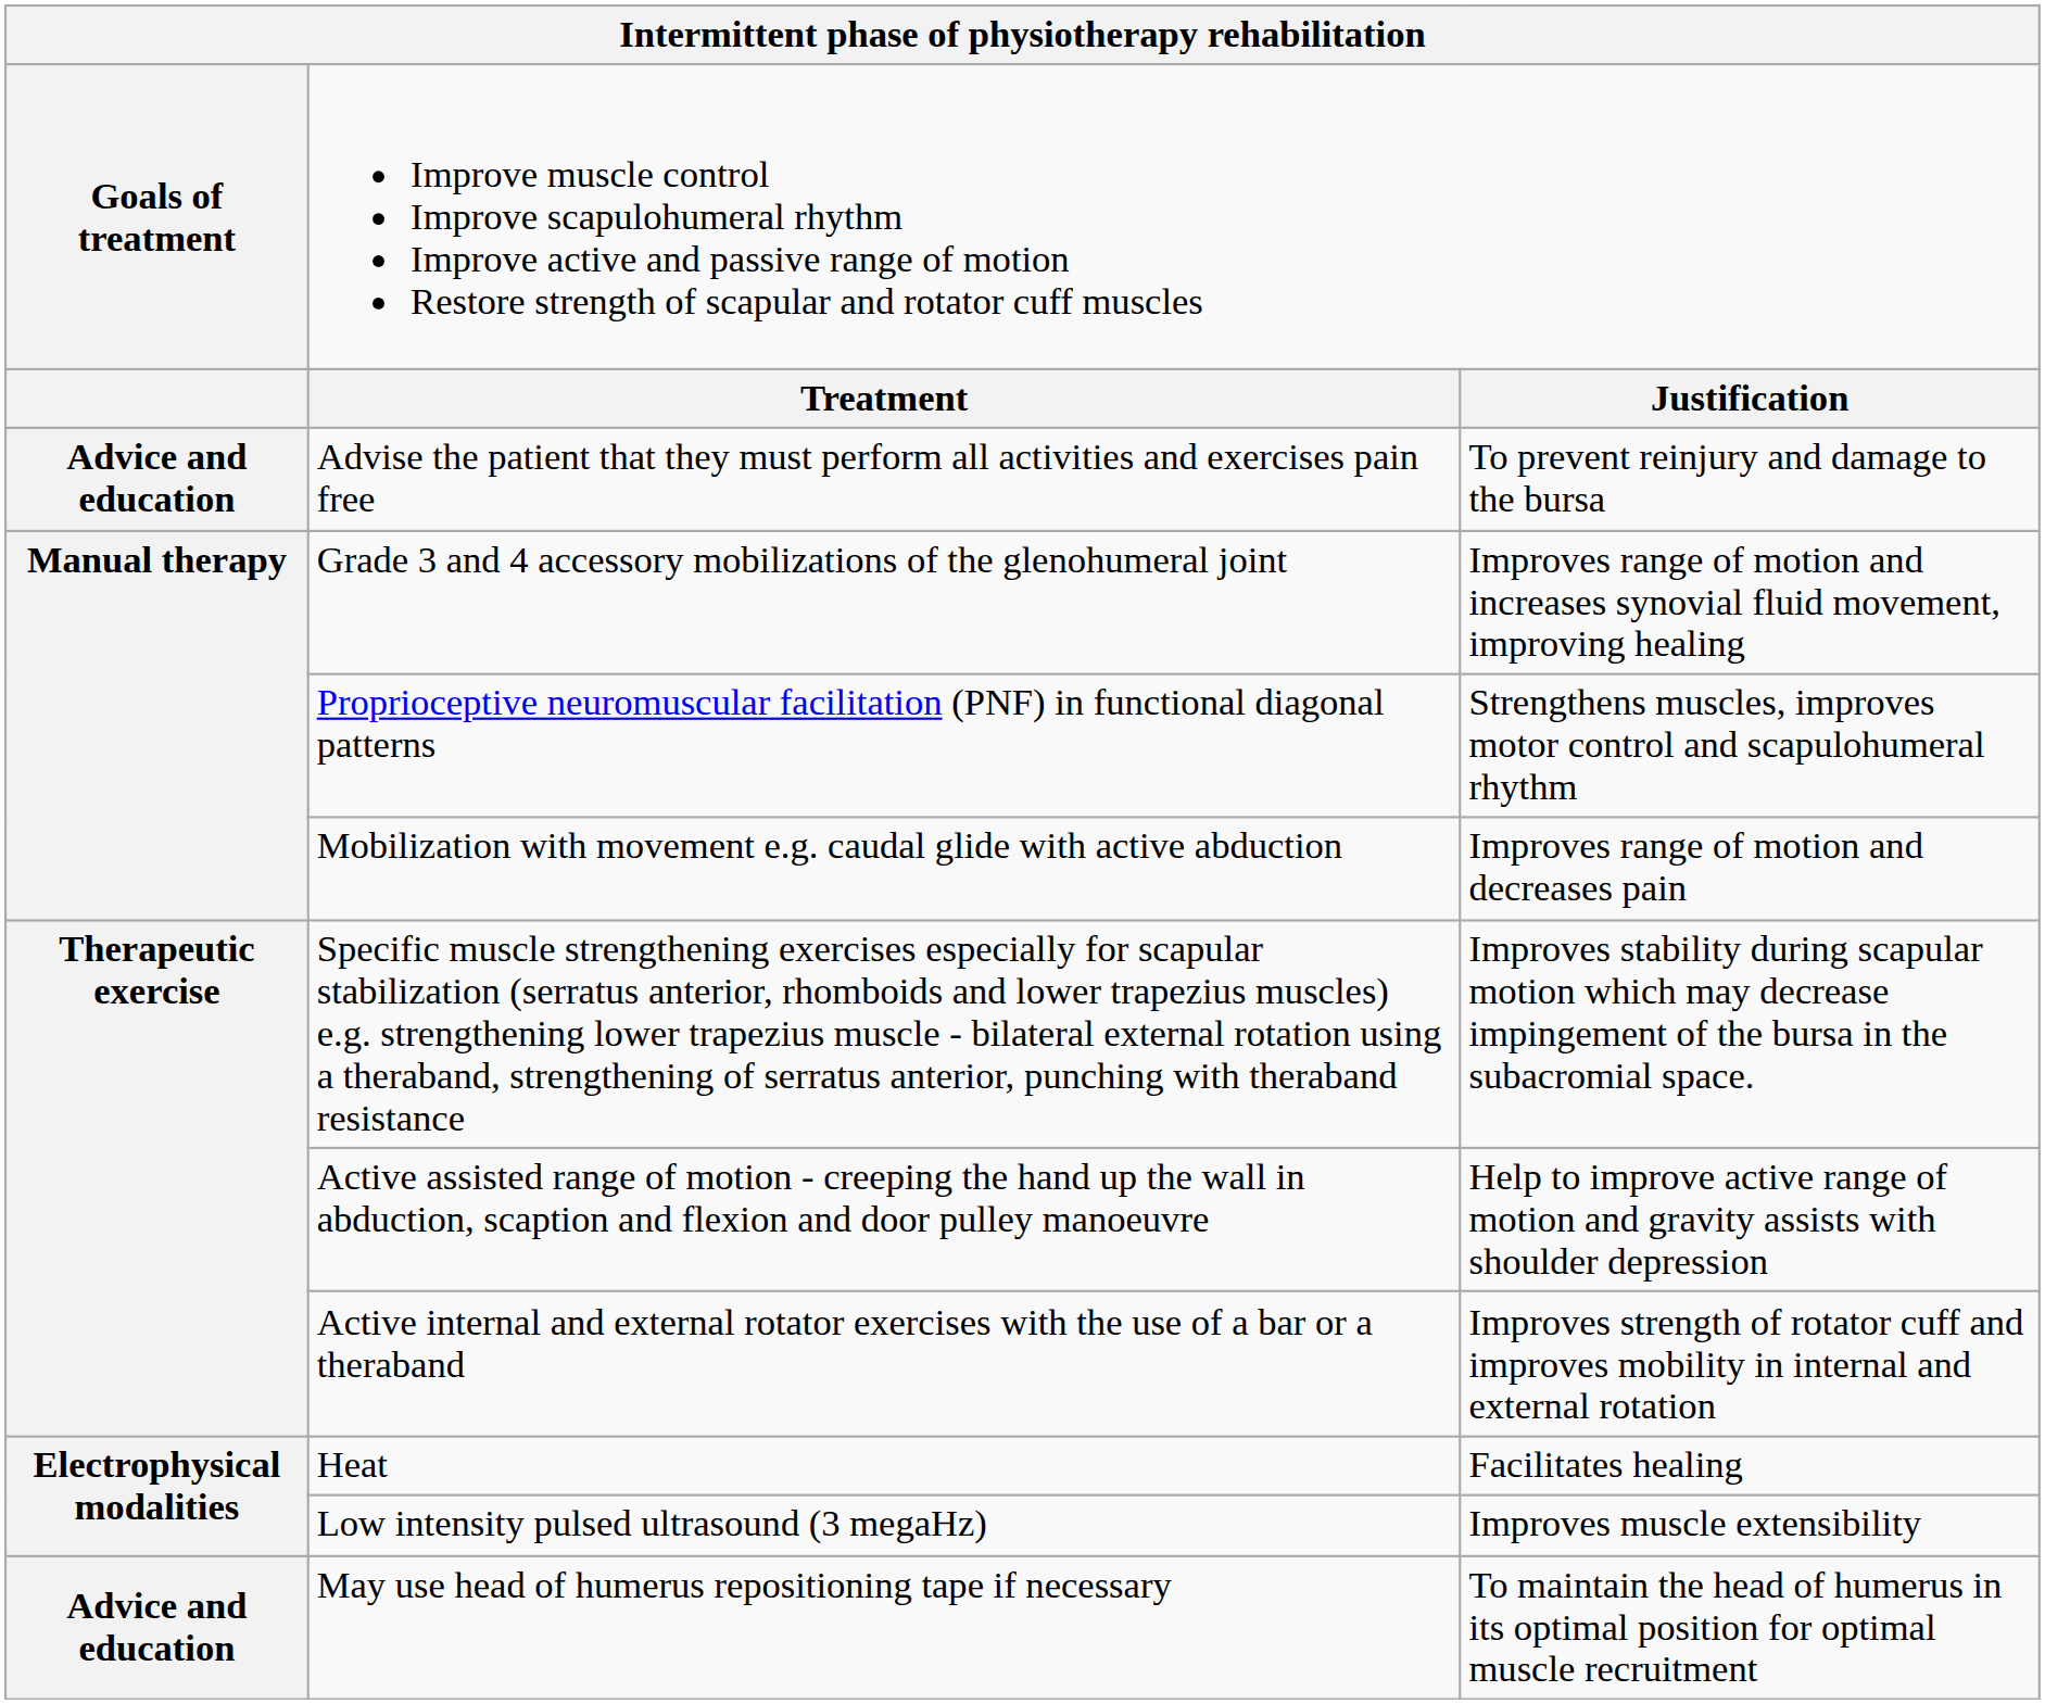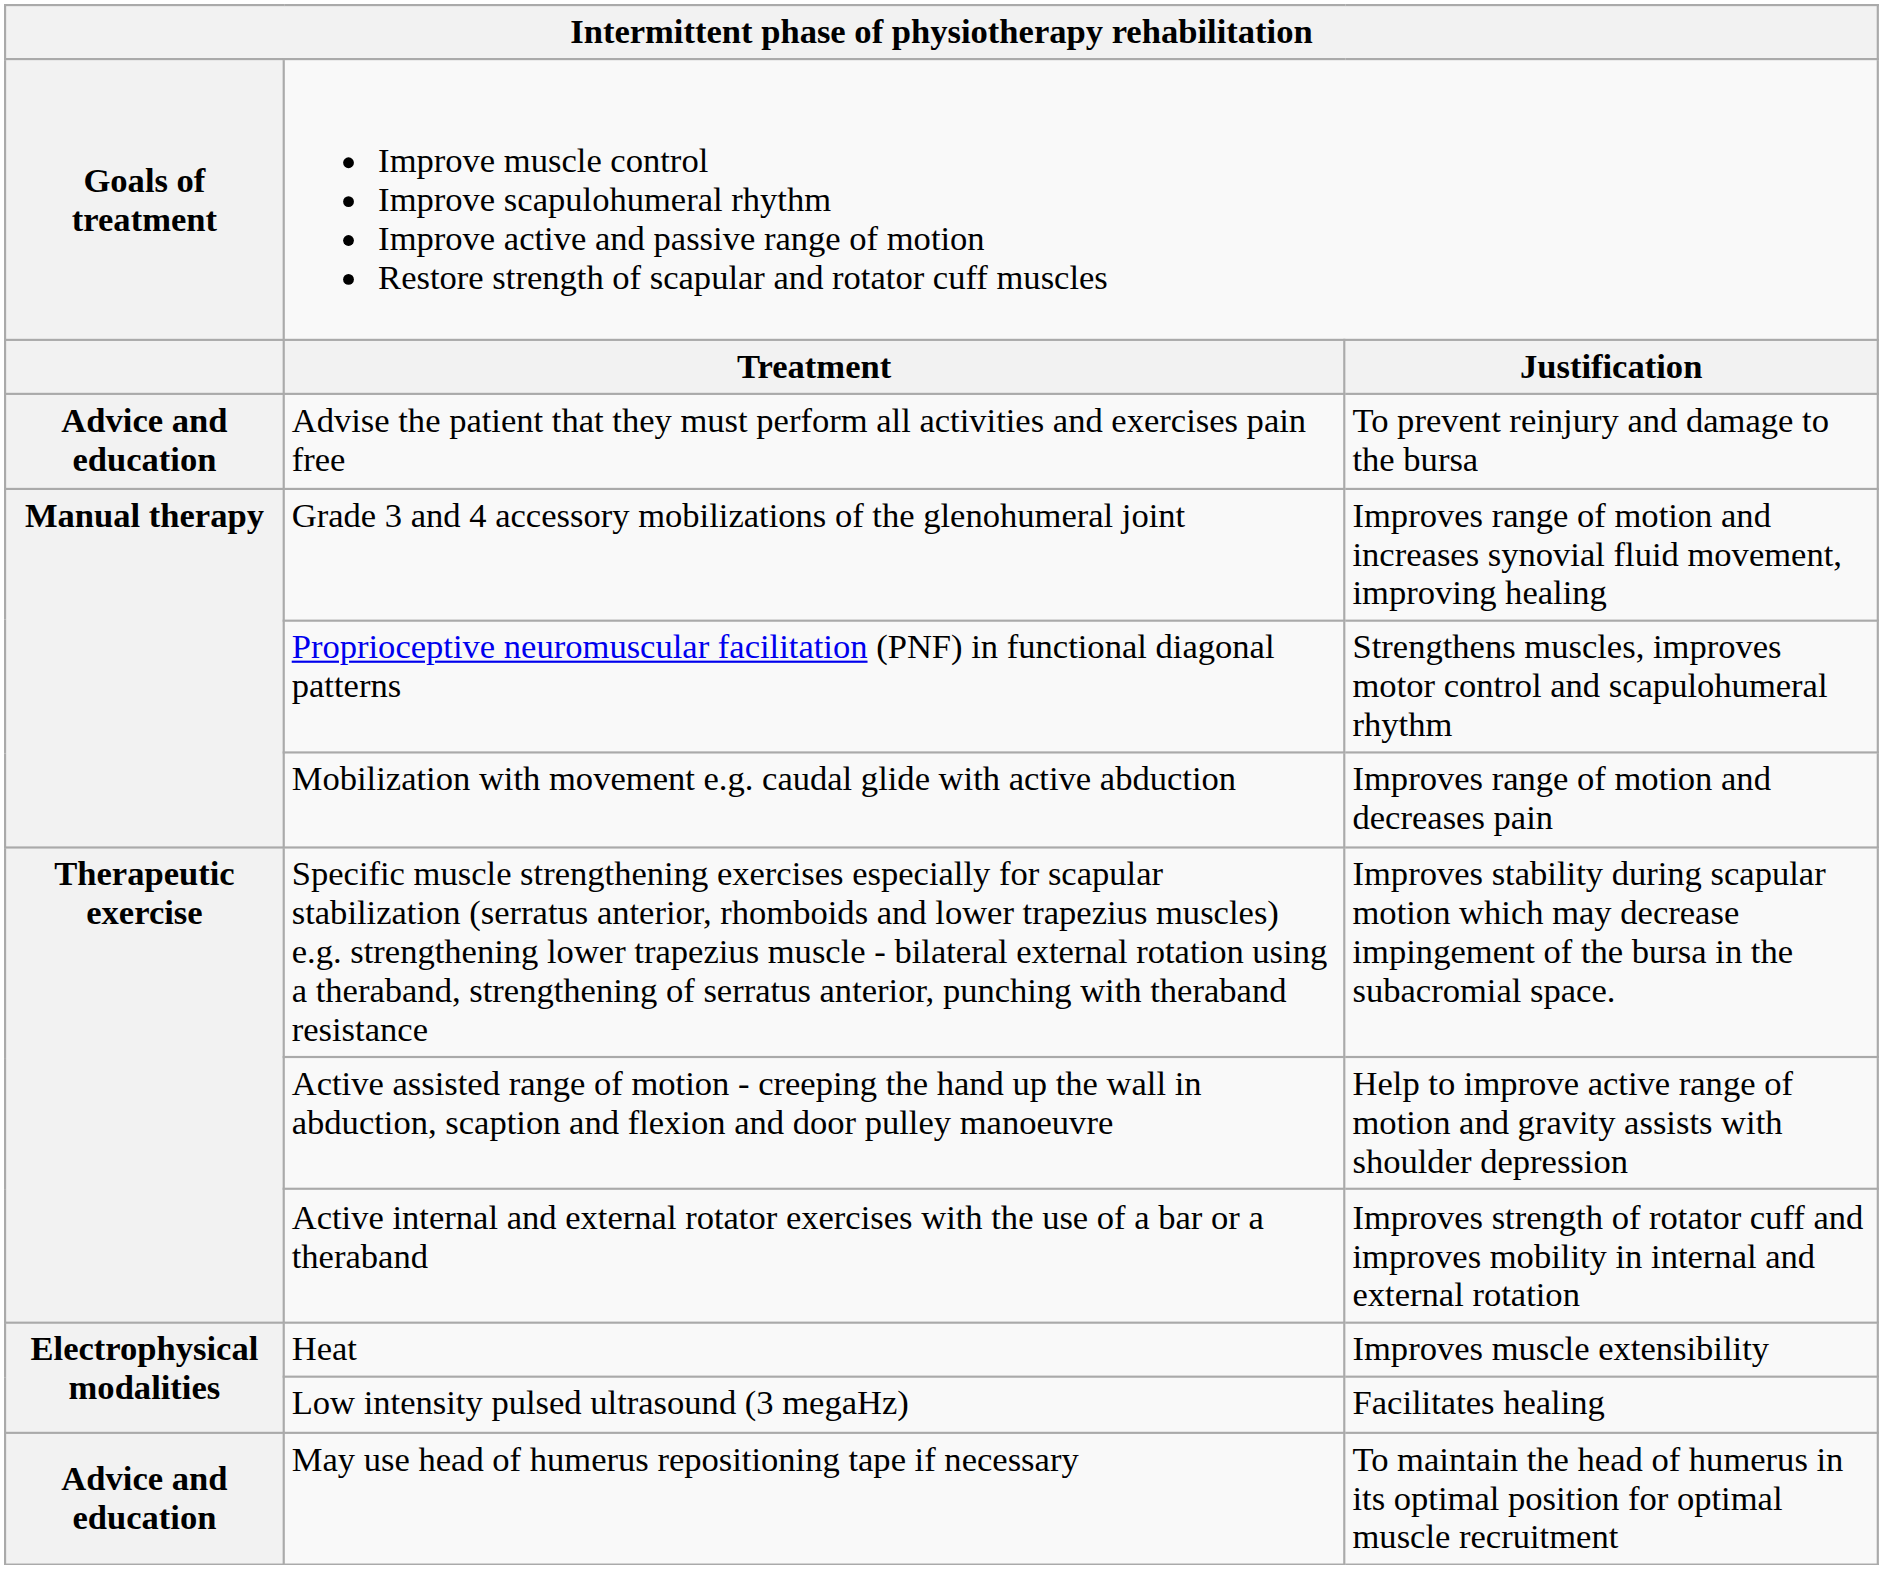Heat | column 3: Facilitates healing -> Improves muscle extensibility
Low intensity pulsed ultrasound (3 megaHz) | column 3: Improves muscle extensibility -> Facilitates healing
